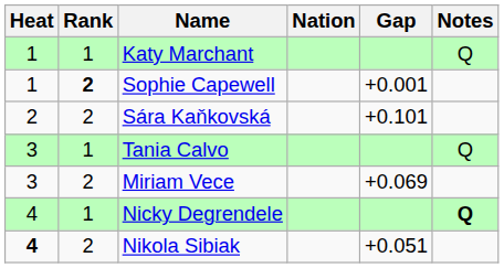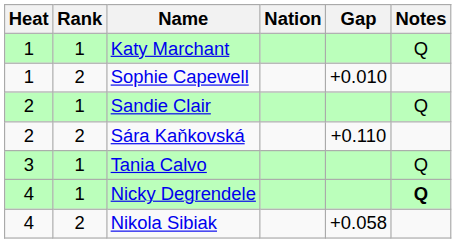Sophie Capewell | Rank: bold -> normal
Sophie Capewell | Gap: +0.001 -> +0.010
+ row: 2 | 1 | Sandie Clair | Q
Sára Kaňkovská | Gap: +0.101 -> +0.110
- row: 3 | 2 | Miriam Vece | +0.069
Nikola Sibiak | Heat: bold -> normal
Nikola Sibiak | Gap: +0.051 -> +0.058
